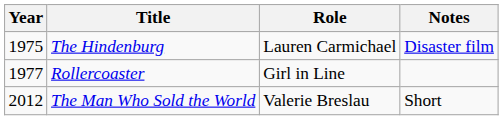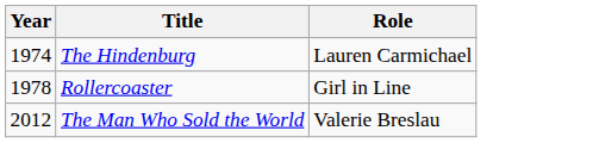- column: Notes | Disaster film | Short
The Hindenburg | Year: 1975 -> 1974
Rollercoaster | Year: 1977 -> 1978
